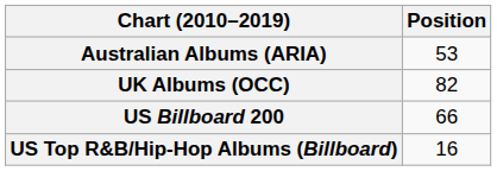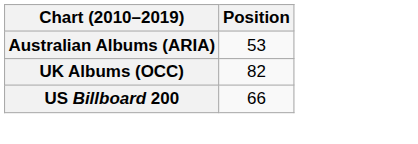- row: US Top R&B/Hip-Hop Albums (Billboard) | 16
